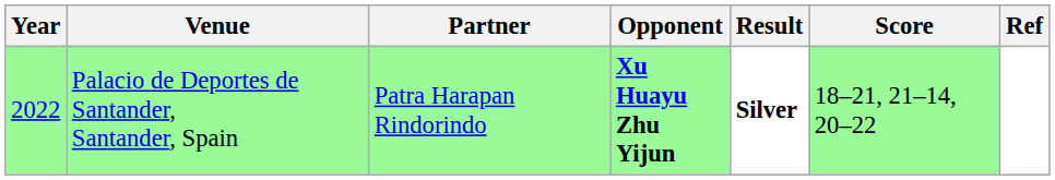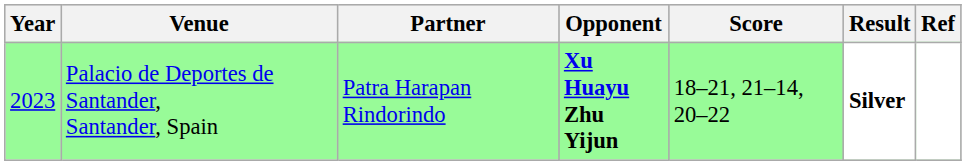columns swapped: Score <-> Result
Palacio de Deportes de Santander, Santander, Spain | Year: 2022 -> 2023
